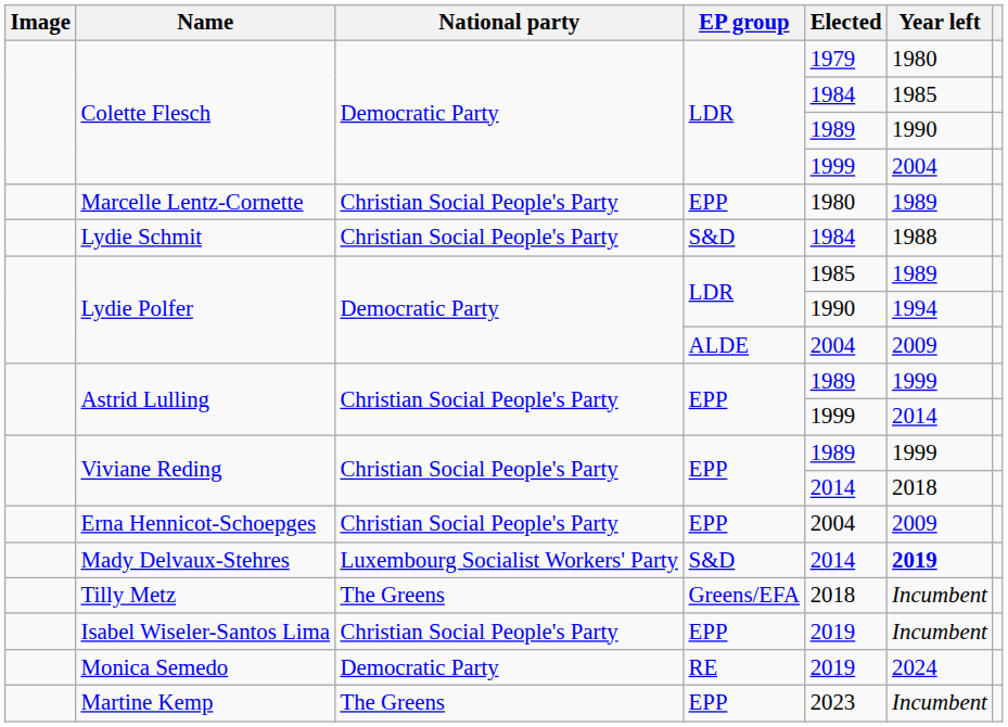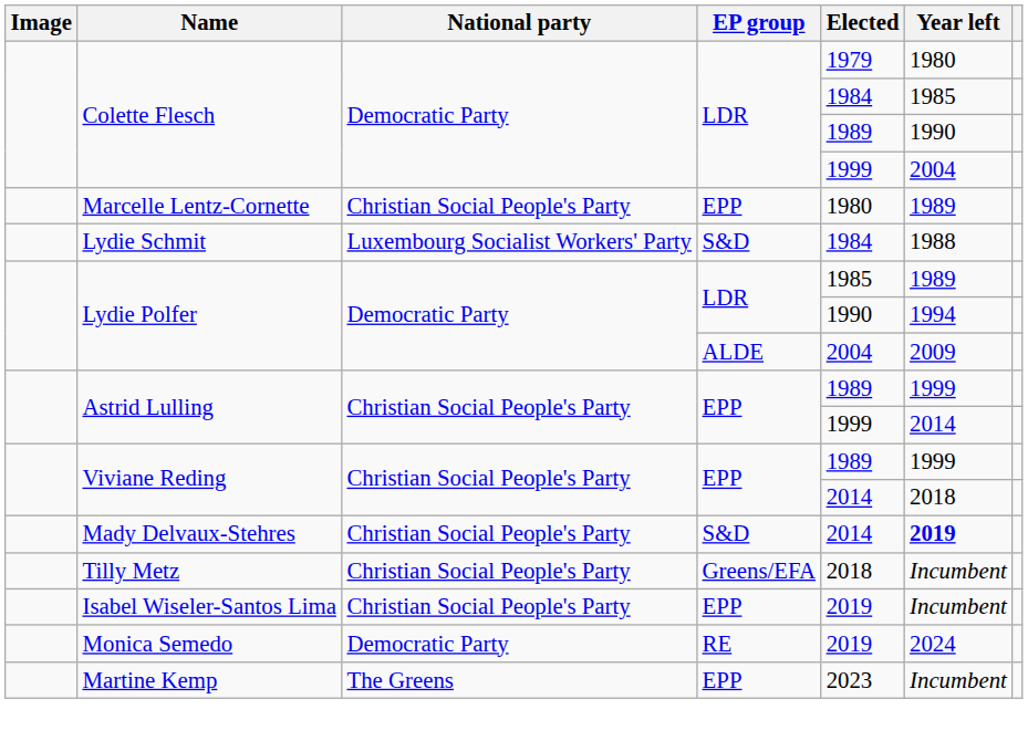Lydie Schmit | National party: Christian Social People's Party -> Luxembourg Socialist Workers' Party
- row: Erna Hennicot-Schoepges | Christian Social People's Party | EPP | 2004 | 2009
Mady Delvaux-Stehres | National party: Luxembourg Socialist Workers' Party -> Christian Social People's Party
Tilly Metz | National party: The Greens -> Christian Social People's Party
